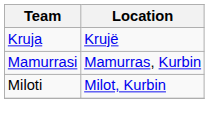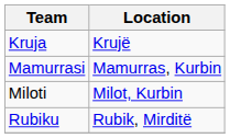+ row: Rubiku | Rubik, Mirditë
